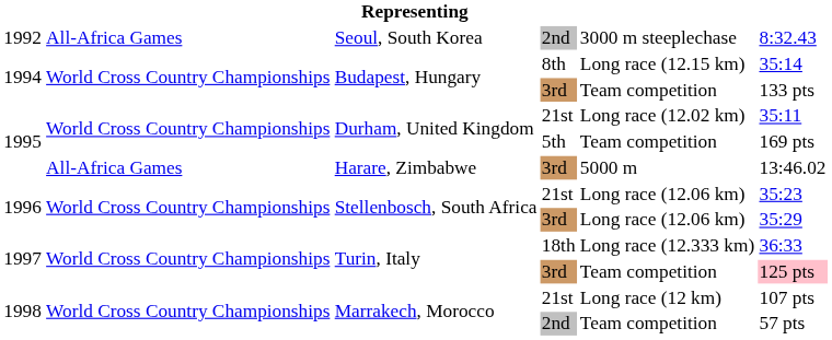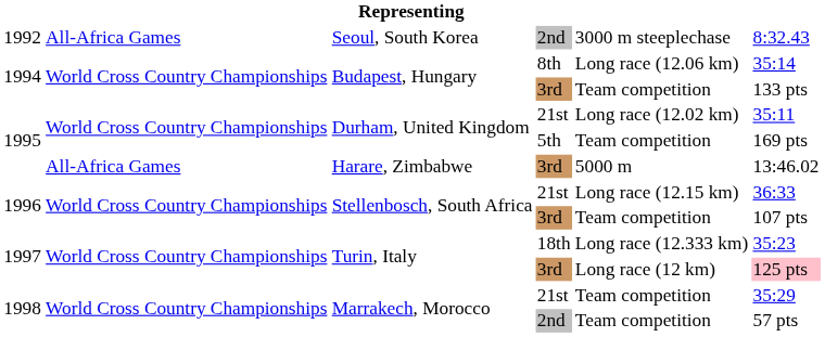Budapest, Hungary / 8th | column 5: Long race (12.15 km) -> Long race (12.06 km)
Stellenbosch, South Africa / 21st | column 5: Long race (12.06 km) -> Long race (12.15 km)
Stellenbosch, South Africa / 21st | column 6: 35:23 -> 36:33
Stellenbosch, South Africa / 3rd | column 5: Long race (12.06 km) -> Team competition
Stellenbosch, South Africa / 3rd | column 6: 35:29 -> 107 pts
Turin, Italy / 18th | column 6: 36:33 -> 35:23
Turin, Italy / 3rd | column 5: Team competition -> Long race (12 km)
Marrakech, Morocco / 21st | column 5: Long race (12 km) -> Team competition
Marrakech, Morocco / 21st | column 6: 107 pts -> 35:29
